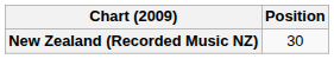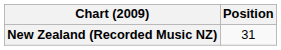New Zealand (Recorded Music NZ) | Position: 30 -> 31
